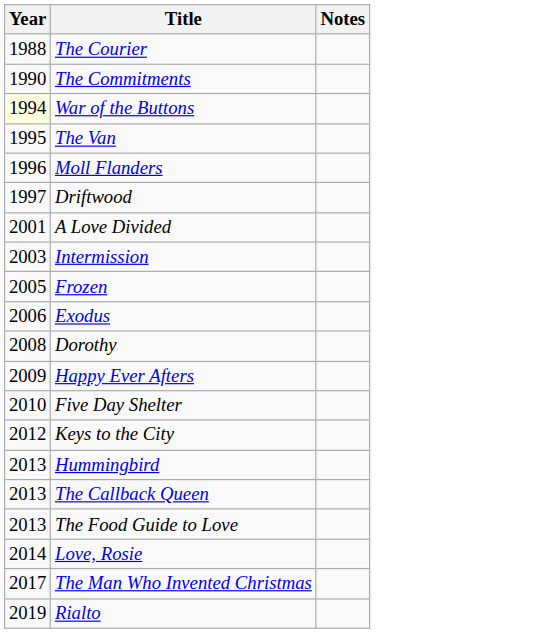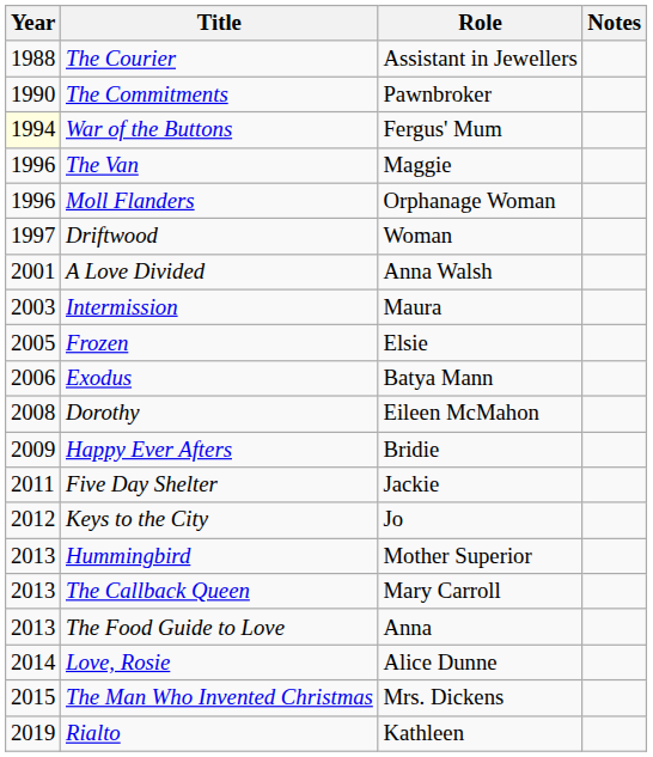+ column: Role | Assistant in Jewellers | Pawnbroker | Fergus' Mum | Maggie | Orphanage Woman | Woman | Anna Walsh | Maura | Elsie | Batya Mann | Eileen McMahon | Bridie | Jackie | Jo | Mother Superior | Mary Carroll | Anna | Alice Dunne | Mrs. Dickens | Kathleen
The Van | Year: 1995 -> 1996
Five Day Shelter | Year: 2010 -> 2011
The Man Who Invented Christmas | Year: 2017 -> 2015
